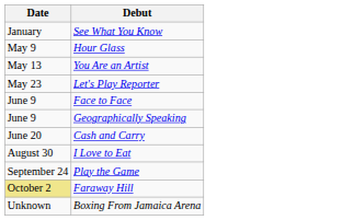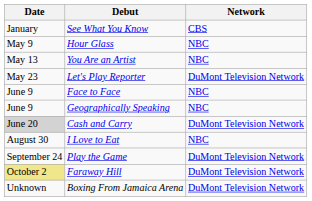+ column: Network | CBS | NBC | NBC | DuMont Television Network | NBC | NBC | DuMont Television Network | NBC | DuMont Television Network | DuMont Television Network | DuMont Television Network
Cash and Carry | Date: no background -> lightgrey background
